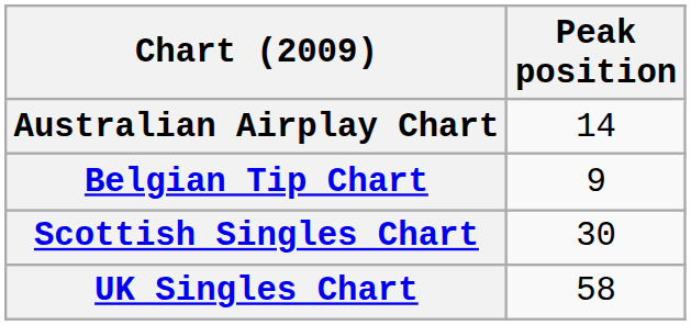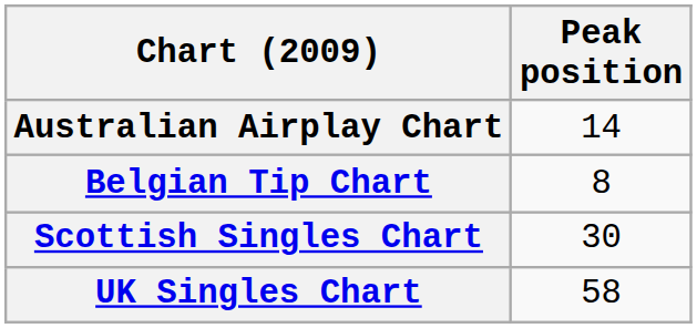Belgian Tip Chart | Peak position: 9 -> 8
